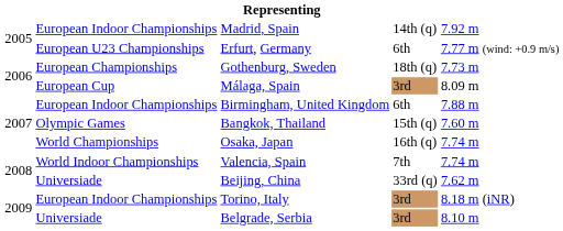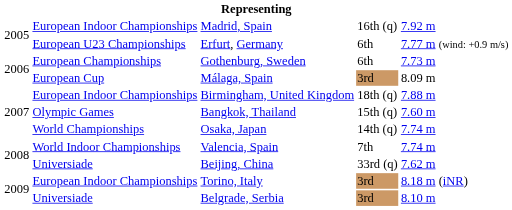Madrid, Spain | column 4: 14th (q) -> 16th (q)
Gothenburg, Sweden | column 4: 18th (q) -> 6th
Birmingham, United Kingdom | column 4: 6th -> 18th (q)
Osaka, Japan | column 4: 16th (q) -> 14th (q)
